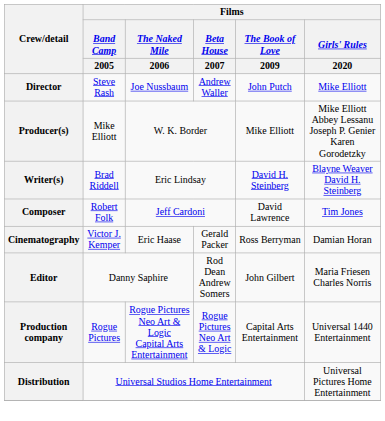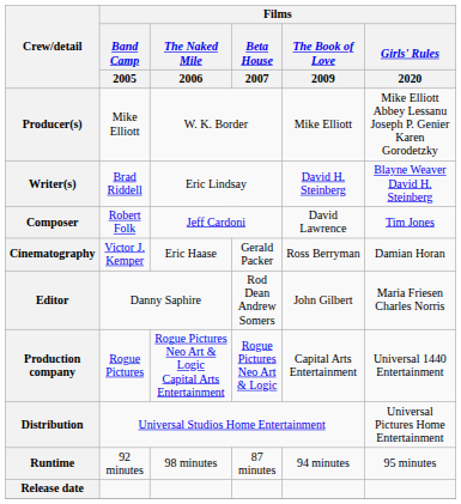- row: Director | Steve Rash | Joe Nussbaum | Andrew Waller | John Putch | Mike Elliott
+ row: Runtime | 92 minutes | 98 minutes | 87 minutes | 94 minutes | 95 minutes
+ row: Release date
